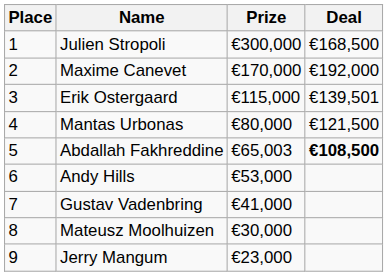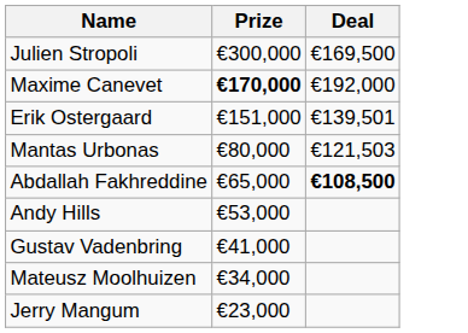- column: Place | 1 | 2 | 3 | 4 | 5 | 6 | 7 | 8 | 9
Julien Stropoli | Deal: €168,500 -> €169,500
Maxime Canevet | Prize: normal -> bold
Erik Ostergaard | Prize: €115,000 -> €151,000
Mantas Urbonas | Deal: €121,500 -> €121,503
Abdallah Fakhreddine | Prize: €65,003 -> €65,000
Mateusz Moolhuizen | Prize: €30,000 -> €34,000
